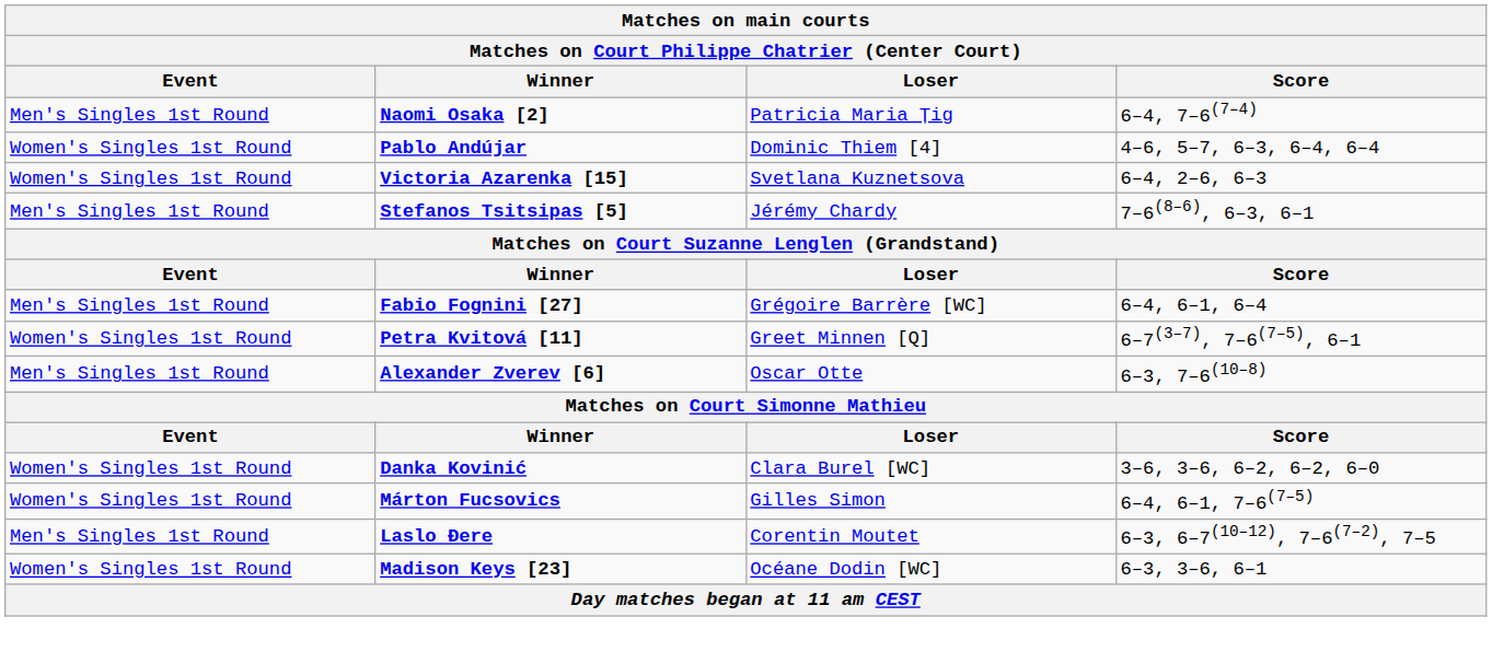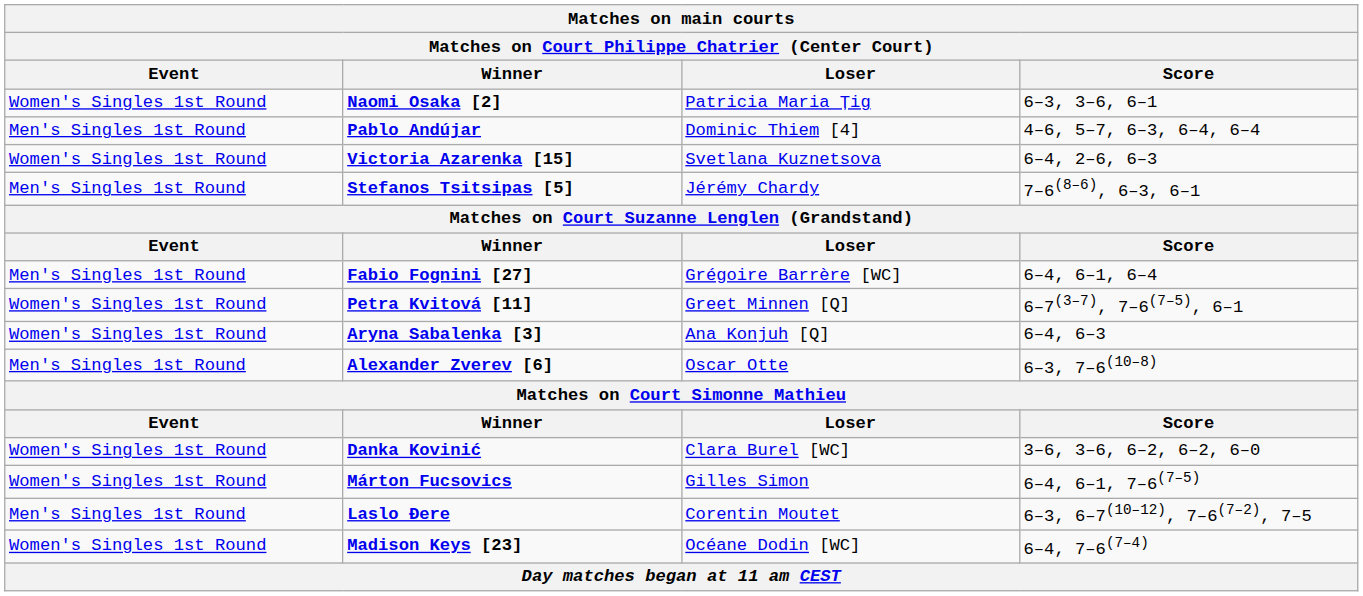Naomi Osaka [2] | Event: Men's Singles 1st Round -> Women's Singles 1st Round
Naomi Osaka [2] | Score: 6–4, 7–6(7–4) -> 6–3, 3–6, 6–1
Pablo Andújar | Event: Women's Singles 1st Round -> Men's Singles 1st Round
+ row: Women's Singles 1st Round | Aryna Sabalenka [3] | Ana Konjuh [Q] | 6–4, 6–3
Madison Keys [23] | Score: 6–3, 3–6, 6–1 -> 6–4, 7–6(7–4)
